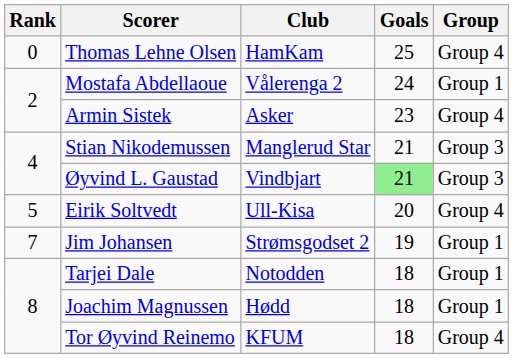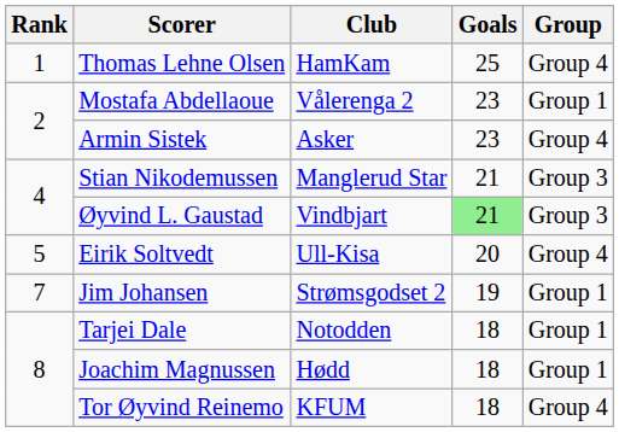Thomas Lehne Olsen | Rank: 0 -> 1
Mostafa Abdellaoue | Goals: 24 -> 23
